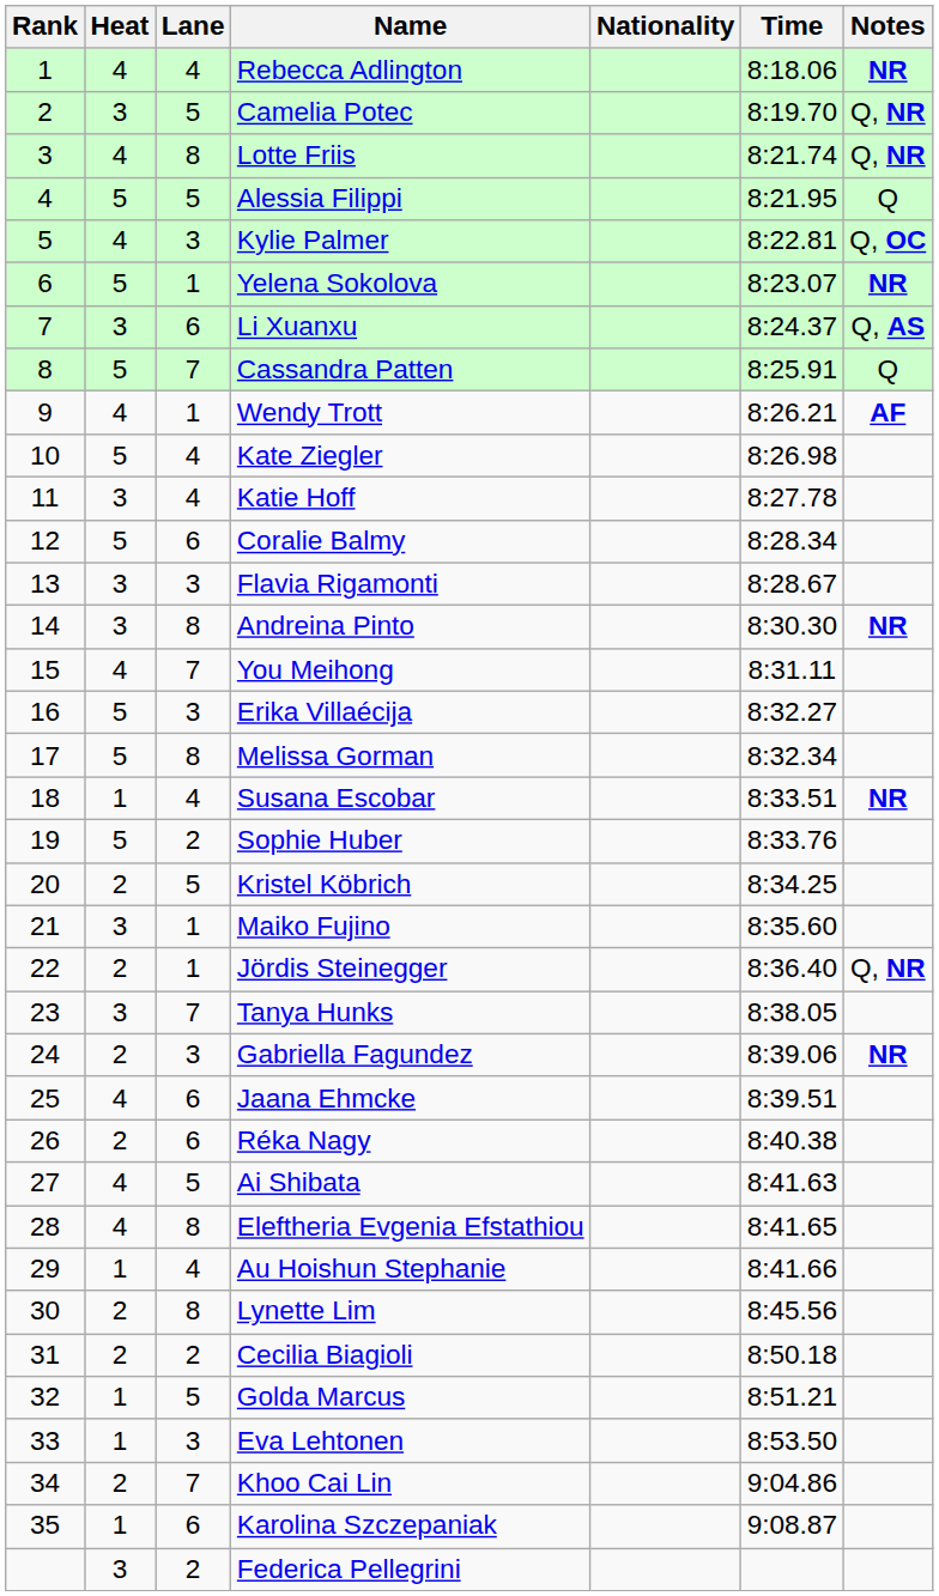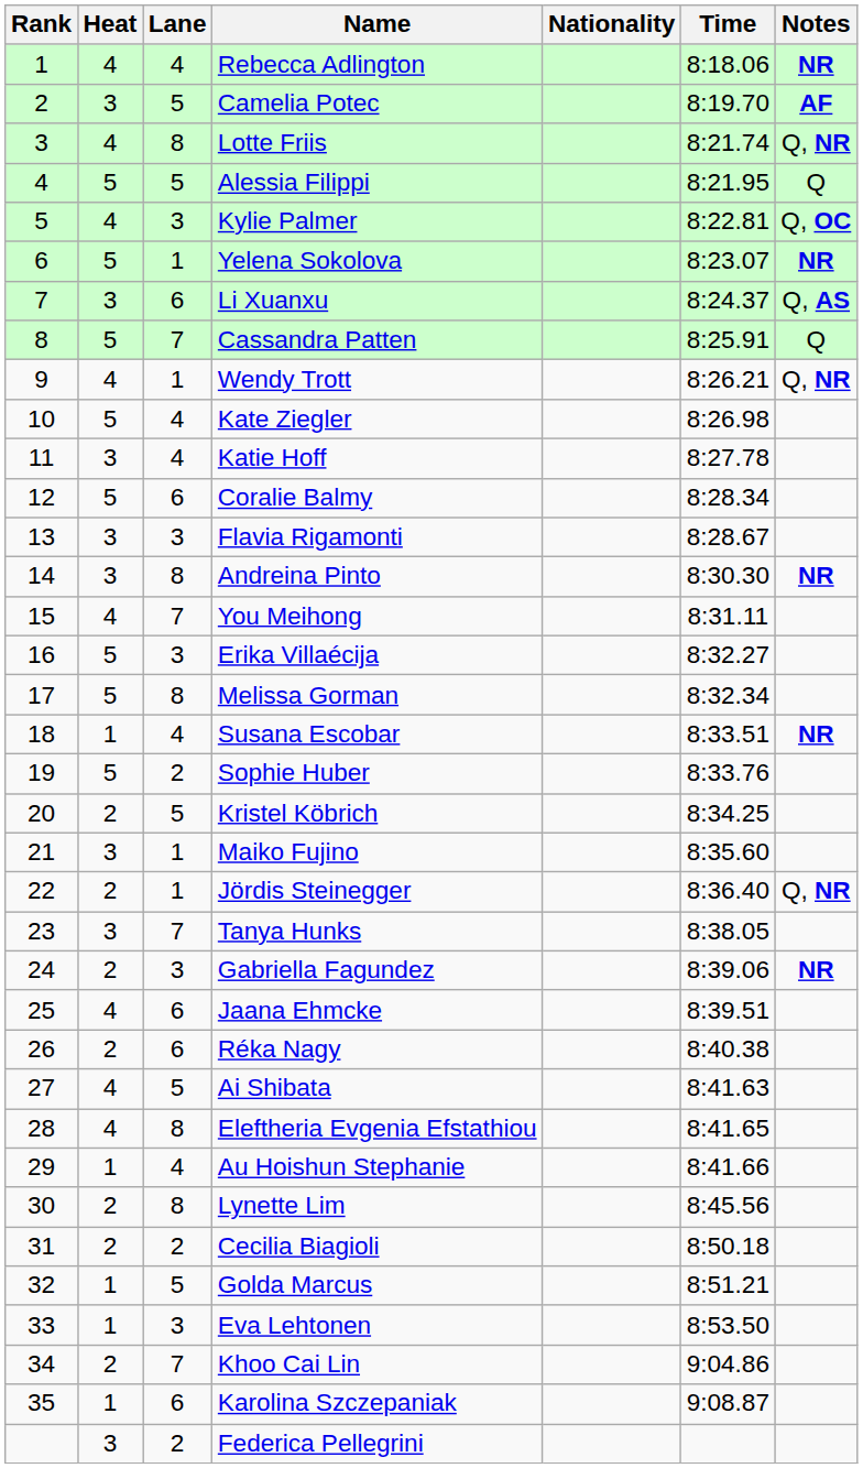Camelia Potec | Notes: Q, NR -> AF
Wendy Trott | Notes: AF -> Q, NR
